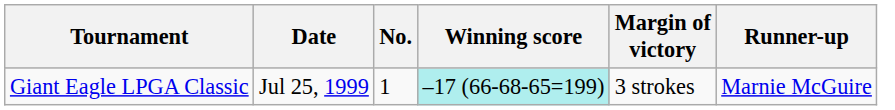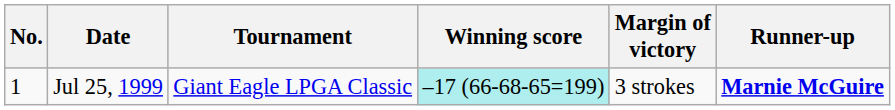columns swapped: No. <-> Tournament
Jul 25, 1999 | Runner-up: normal -> bold
